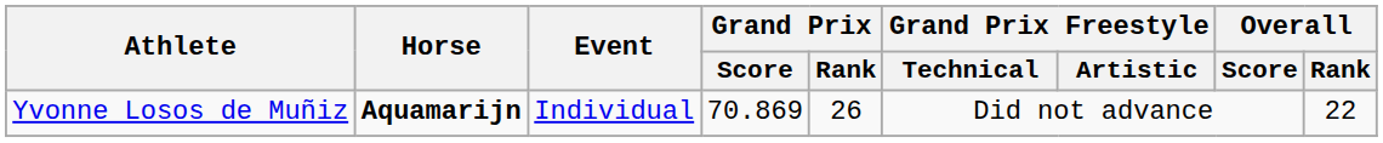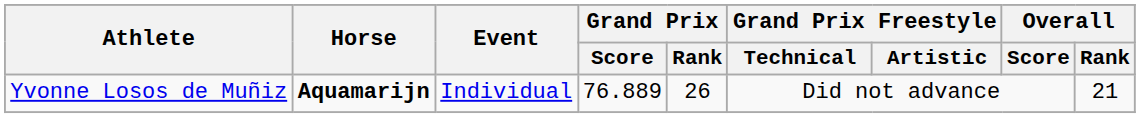Yvonne Losos de Muñiz | Grand Prix / Score: 70.869 -> 76.889
Yvonne Losos de Muñiz | Overall / Rank: 22 -> 21
